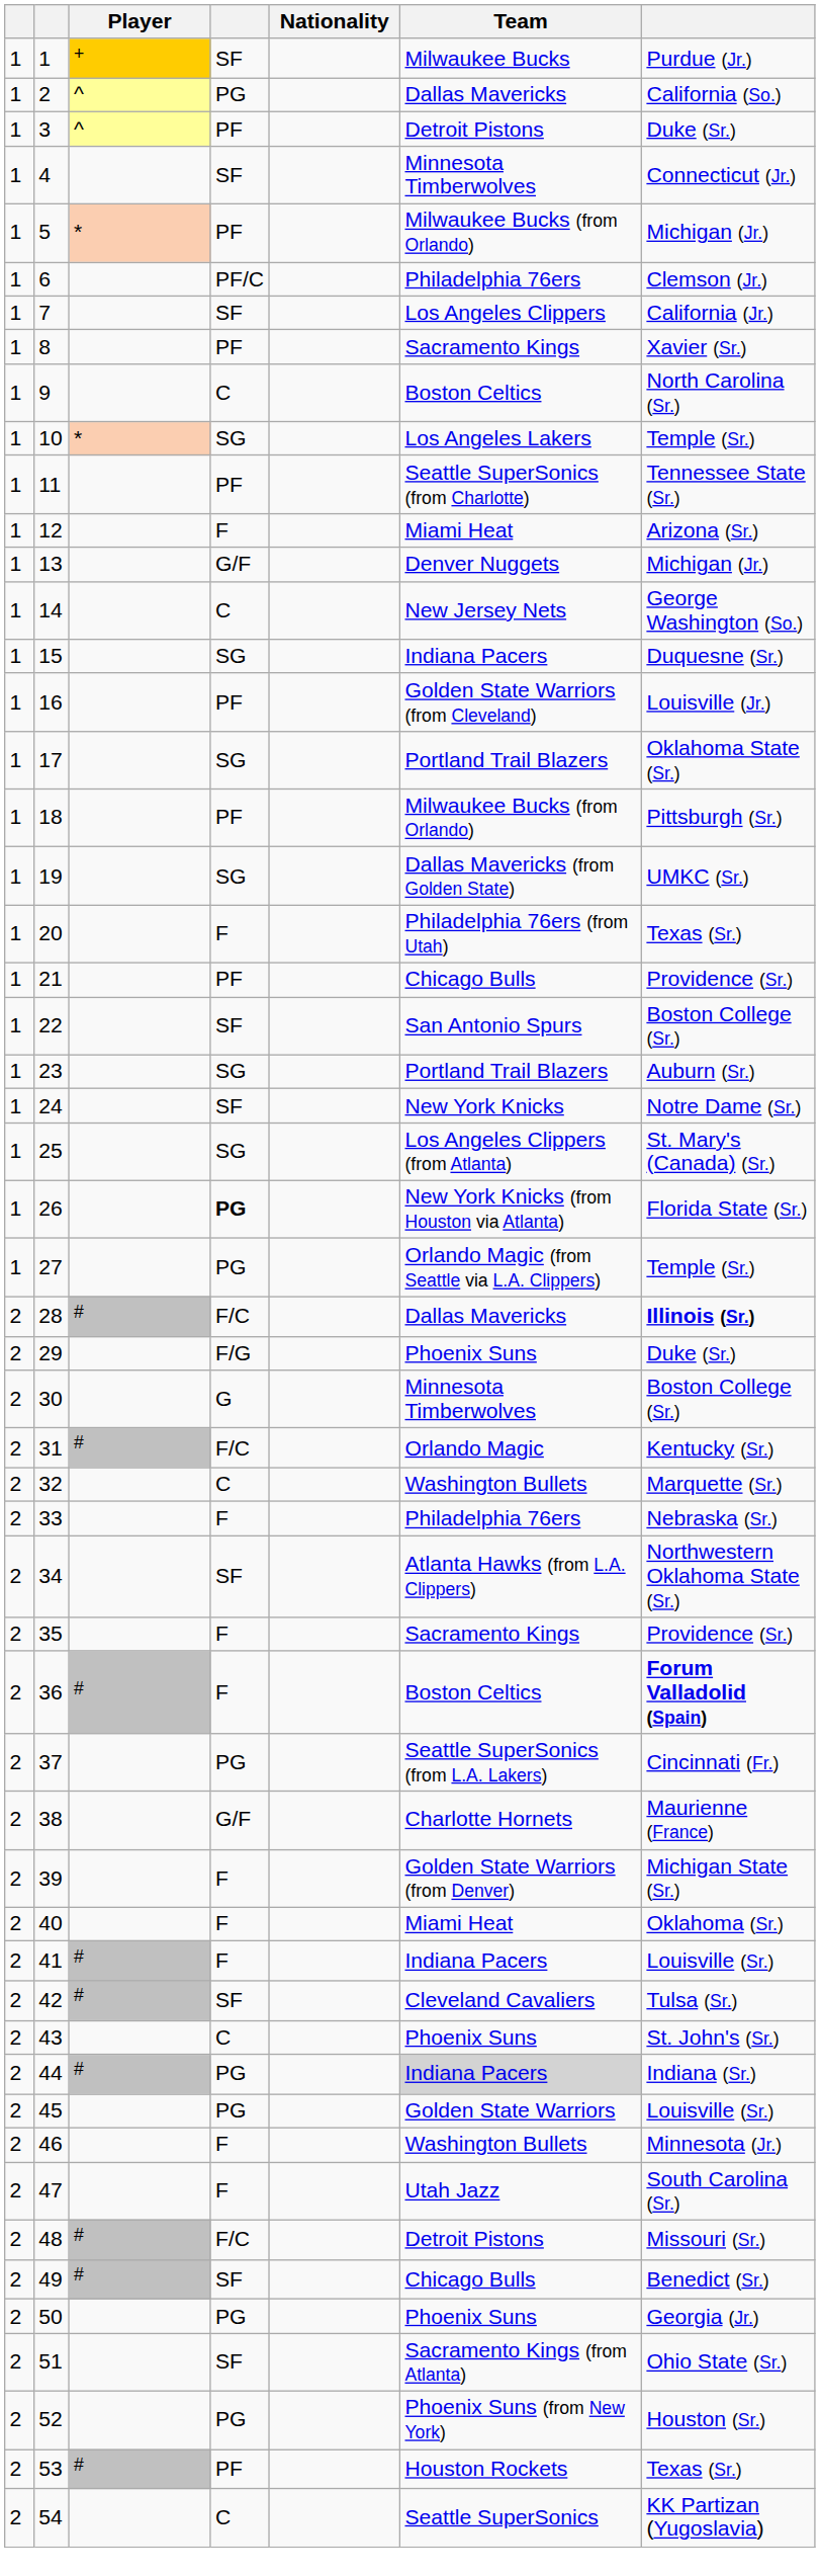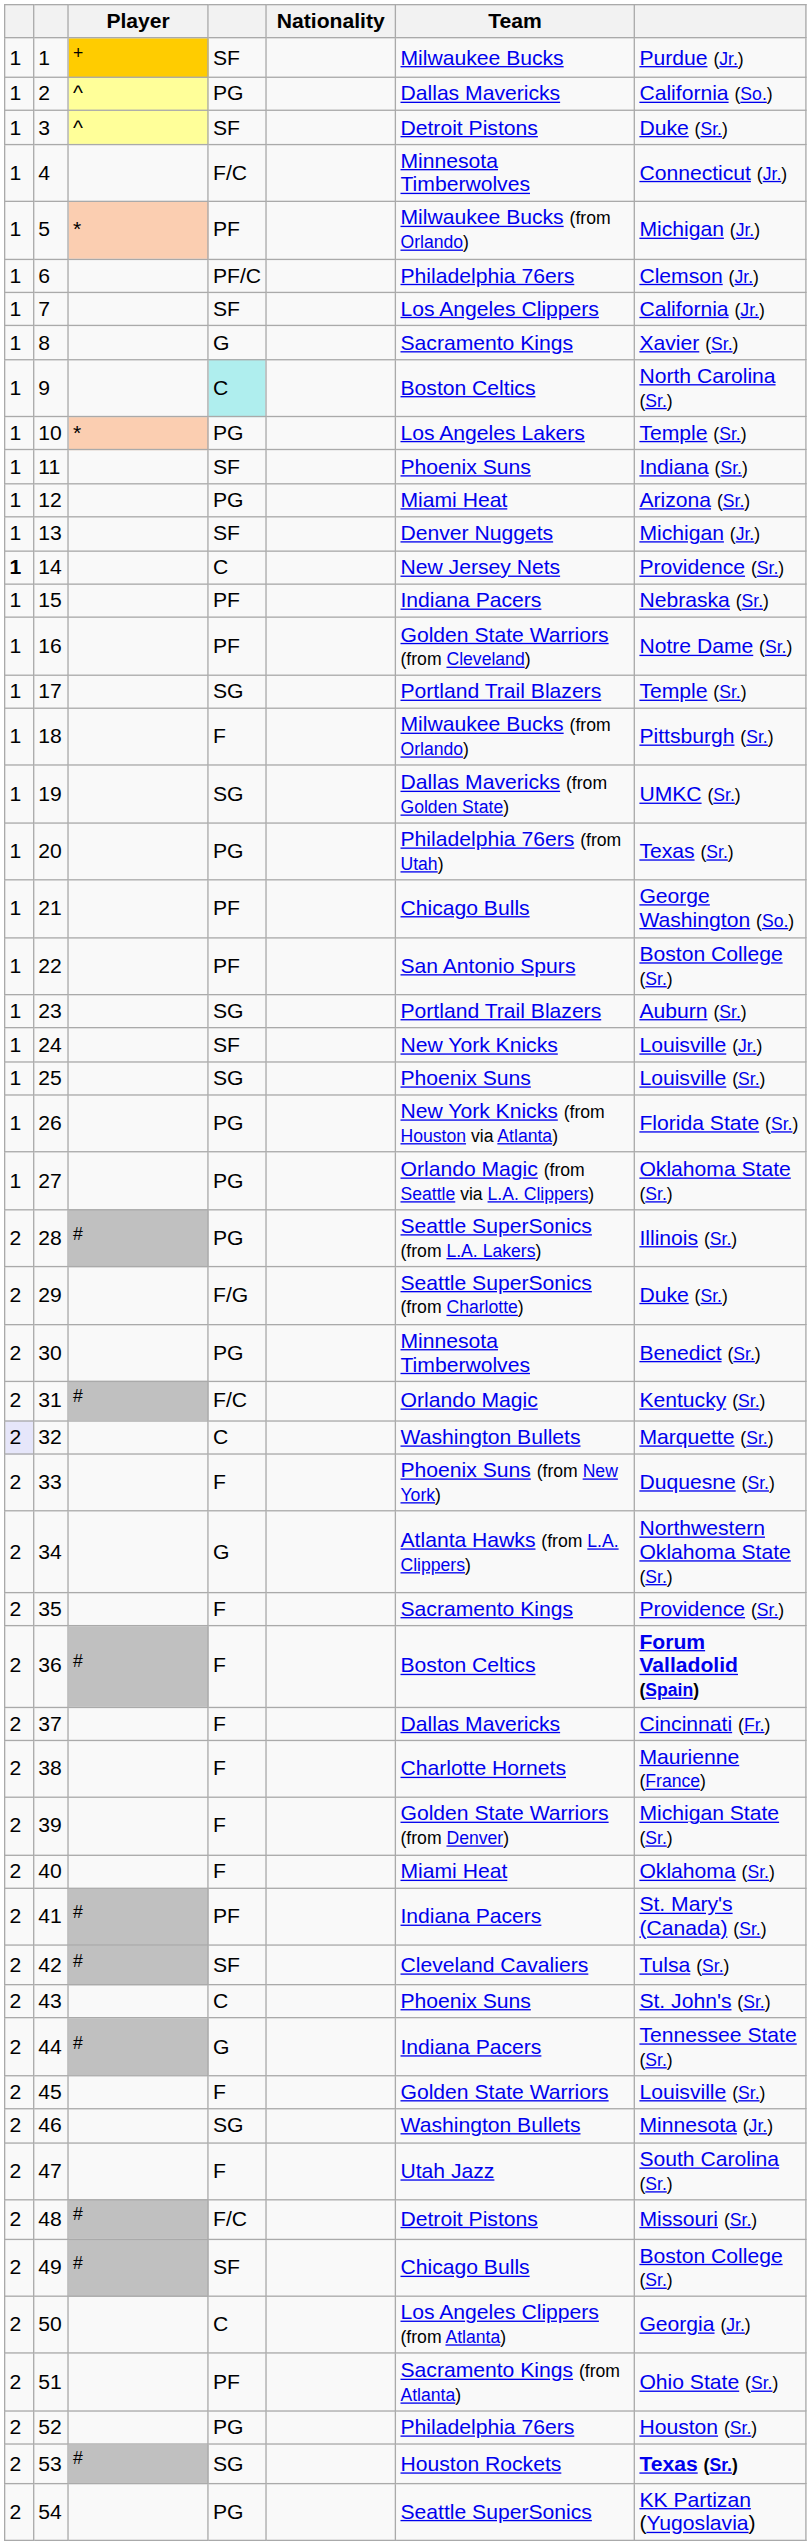3 | column 4: PF -> SF
4 | column 4: SF -> F/C
8 | column 4: PF -> G
9 | column 4: no background -> paleturquoise background
10 | column 4: SG -> PG
11 | column 4: PF -> SF
11 | Team: Seattle SuperSonics (from Charlotte) -> Phoenix Suns
11 | column 7: Tennessee State (Sr.) -> Indiana (Sr.)
12 | column 4: F -> PG
13 | column 4: G/F -> SF
14 | column 1: normal -> bold
14 | column 7: George Washington (So.) -> Providence (Sr.)
15 | column 4: SG -> PF
15 | column 7: Duquesne (Sr.) -> Nebraska (Sr.)
16 | column 7: Louisville (Jr.) -> Notre Dame (Sr.)
17 | column 7: Oklahoma State (Sr.) -> Temple (Sr.)
18 | column 4: PF -> F
20 | column 4: F -> PG
21 | column 7: Providence (Sr.) -> George Washington (So.)
22 | column 4: SF -> PF
24 | column 7: Notre Dame (Sr.) -> Louisville (Jr.)
25 | Team: Los Angeles Clippers (from Atlanta) -> Phoenix Suns
25 | column 7: St. Mary's (Canada) (Sr.) -> Louisville (Sr.)
26 | column 4: bold -> normal
27 | column 7: Temple (Sr.) -> Oklahoma State (Sr.)
28 | column 4: F/C -> PG
28 | Team: Dallas Mavericks -> Seattle SuperSonics (from L.A. Lakers)
28 | column 7: bold -> normal
29 | Team: Phoenix Suns -> Seattle SuperSonics (from Charlotte)
30 | column 4: G -> PG
30 | column 7: Boston College (Sr.) -> Benedict (Sr.)
32 | column 1: no background -> lavender background
33 | Team: Philadelphia 76ers -> Phoenix Suns (from New York)
33 | column 7: Nebraska (Sr.) -> Duquesne (Sr.)
34 | column 4: SF -> G
37 | column 4: PG -> F
37 | Team: Seattle SuperSonics (from L.A. Lakers) -> Dallas Mavericks
38 | column 4: G/F -> F
41 | column 4: F -> PF
41 | column 7: Louisville (Sr.) -> St. Mary's (Canada) (Sr.)
44 | column 4: PG -> G
44 | Team: lightgrey background -> no background
44 | column 7: Indiana (Sr.) -> Tennessee State (Sr.)
45 | column 4: PG -> F
46 | column 4: F -> SG
49 | column 7: Benedict (Sr.) -> Boston College (Sr.)
50 | column 4: PG -> C
50 | Team: Phoenix Suns -> Los Angeles Clippers (from Atlanta)
51 | column 4: SF -> PF
52 | Team: Phoenix Suns (from New York) -> Philadelphia 76ers
53 | column 4: PF -> SG
53 | column 7: normal -> bold
54 | column 4: C -> PG
